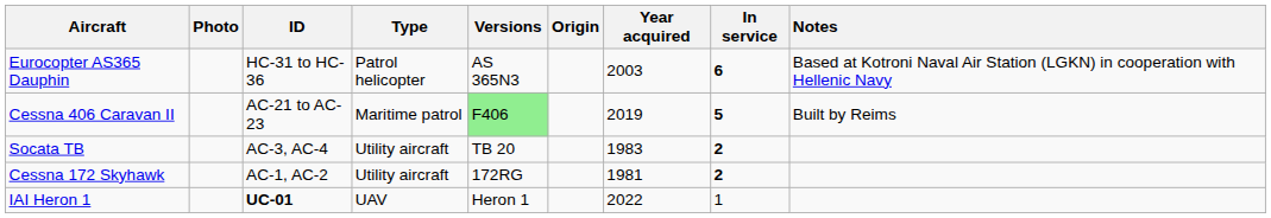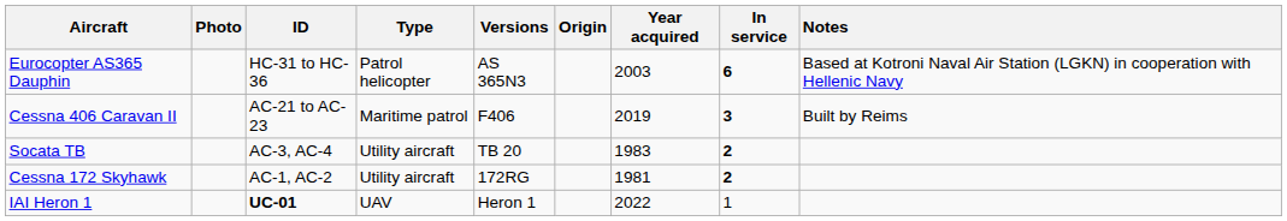Cessna 406 Caravan II | Versions: lightgreen background -> no background
Cessna 406 Caravan II | In service: 5 -> 3
